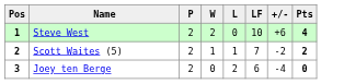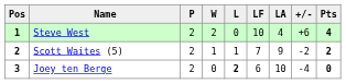+ column: LA | 4 | 9 | 10
Joey ten Berge | L: normal -> bold
